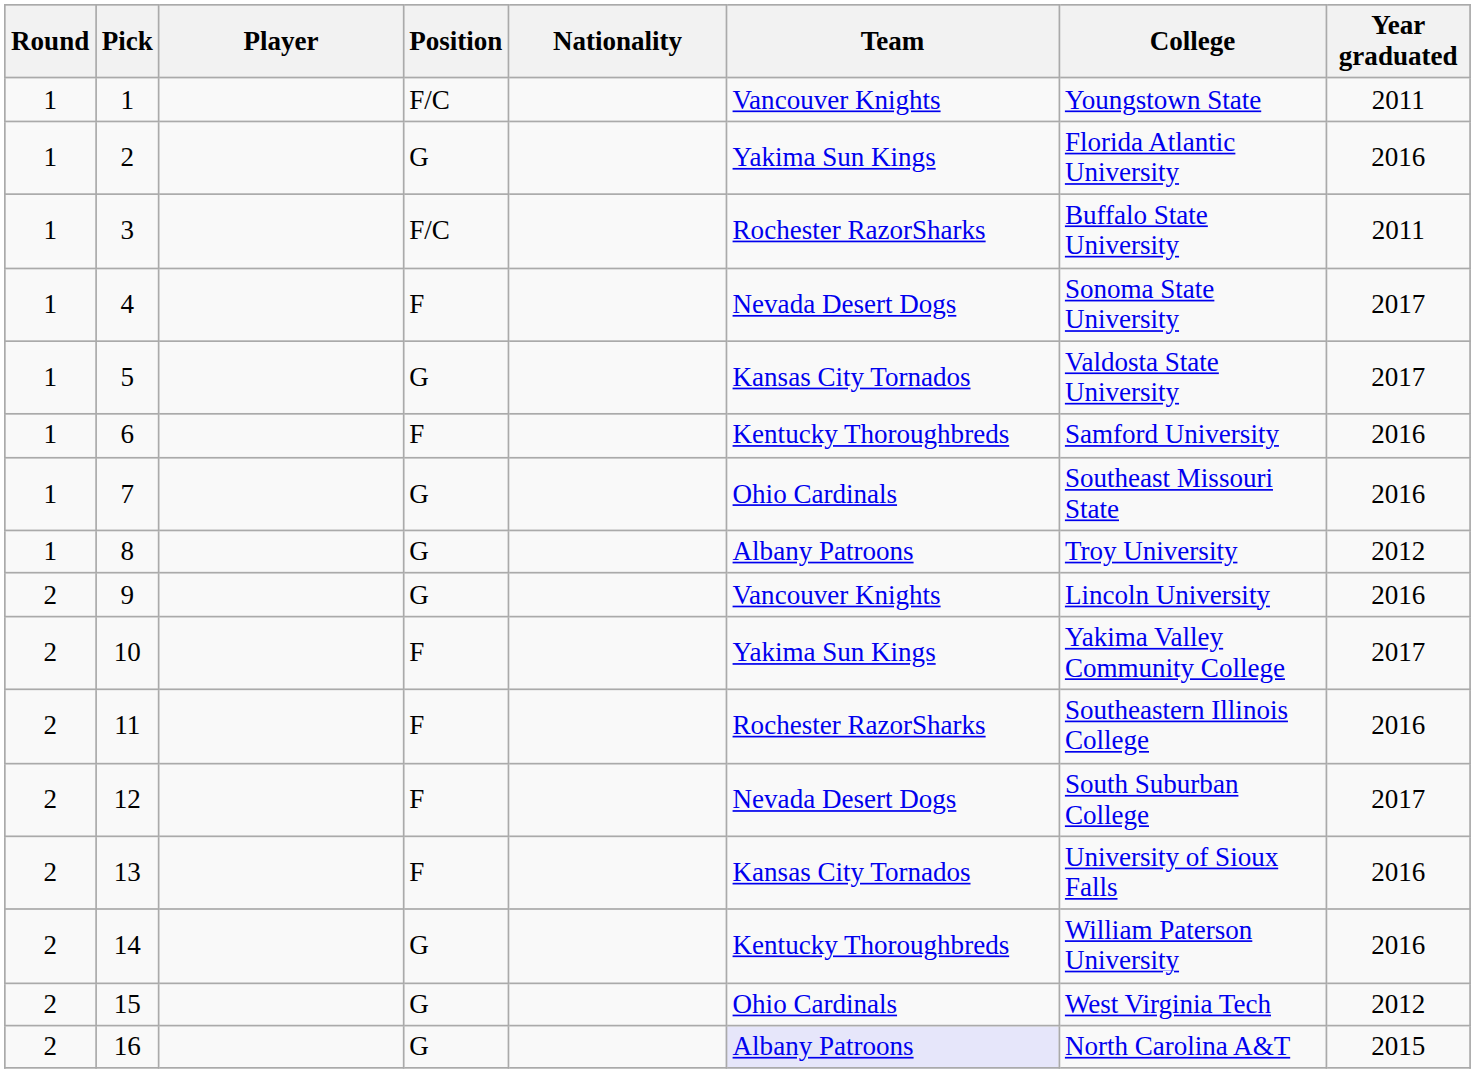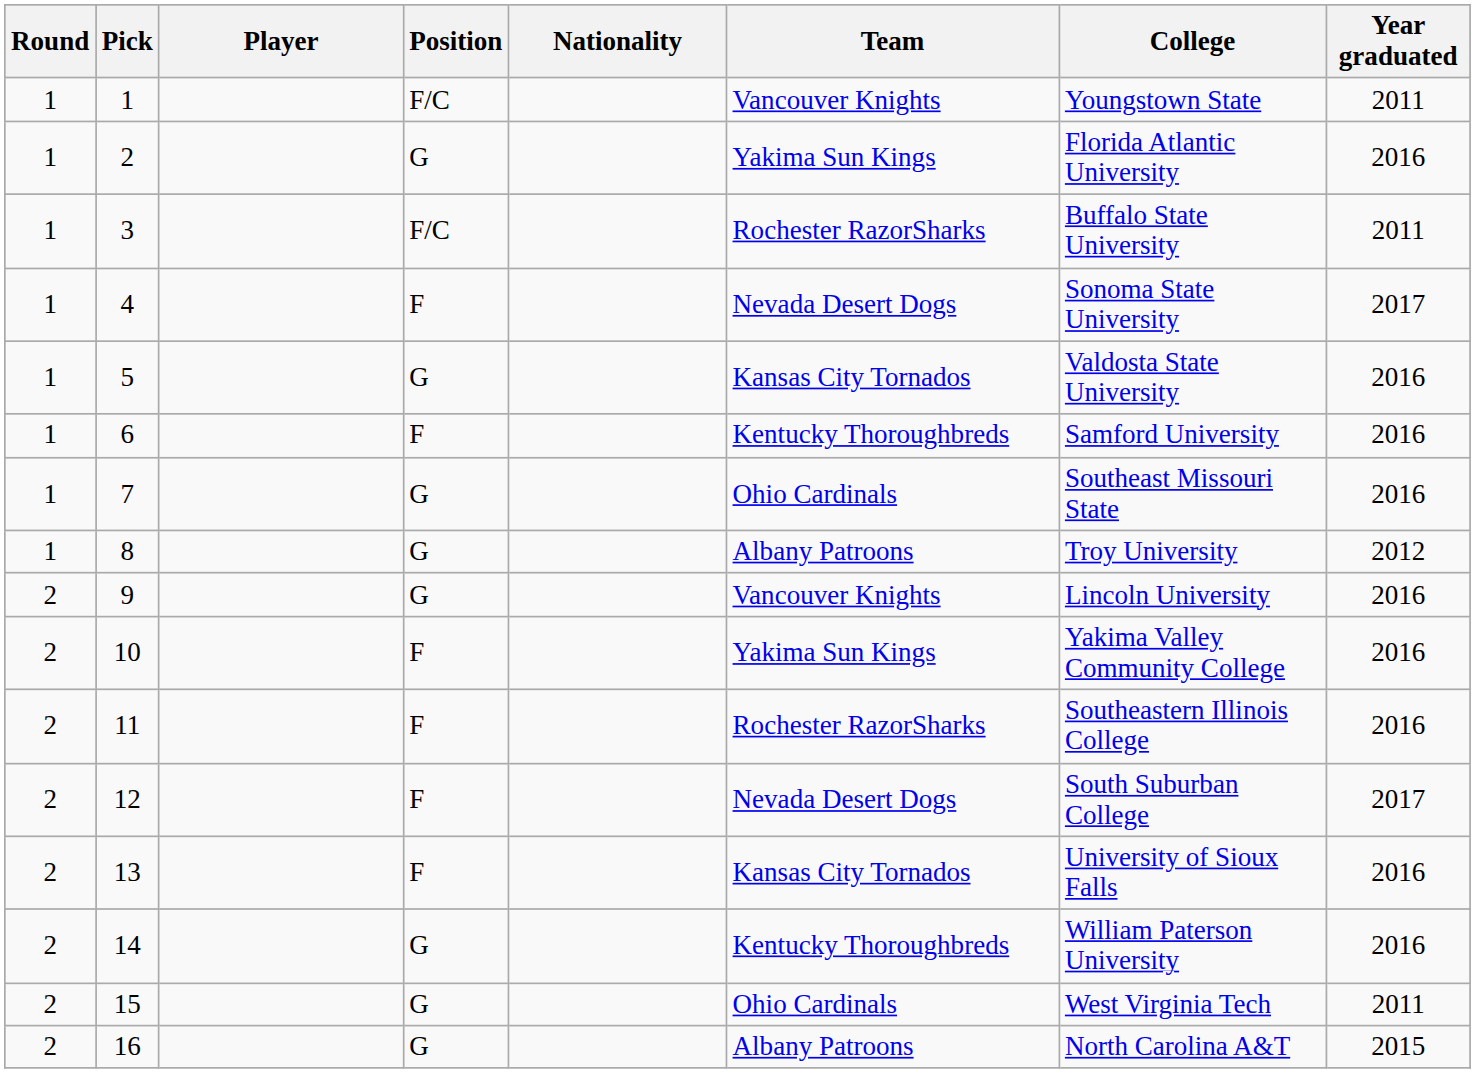5 | Year graduated: 2017 -> 2016
10 | Year graduated: 2017 -> 2016
15 | Year graduated: 2012 -> 2011
16 | Team: lavender background -> no background
